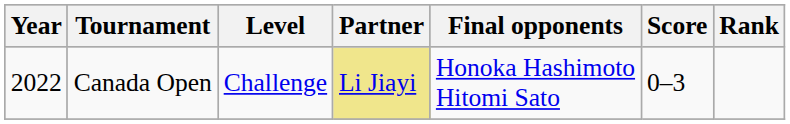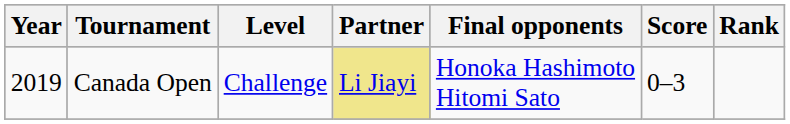Canada Open | Year: 2022 -> 2019
